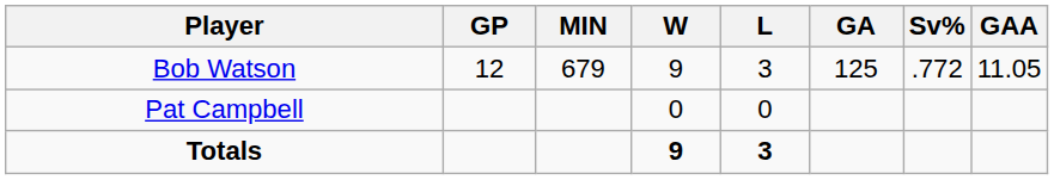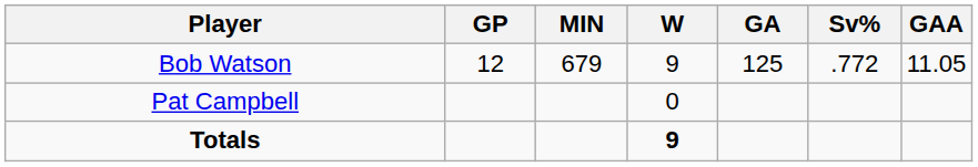- column: L | 3 | 0 | 3
